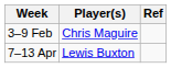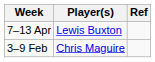rows swapped: 3–9 Feb <-> 7–13 Apr
